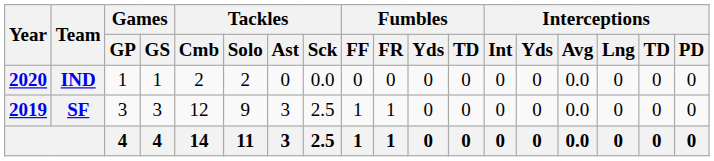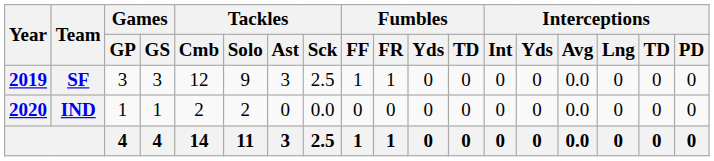rows swapped: SF <-> IND
